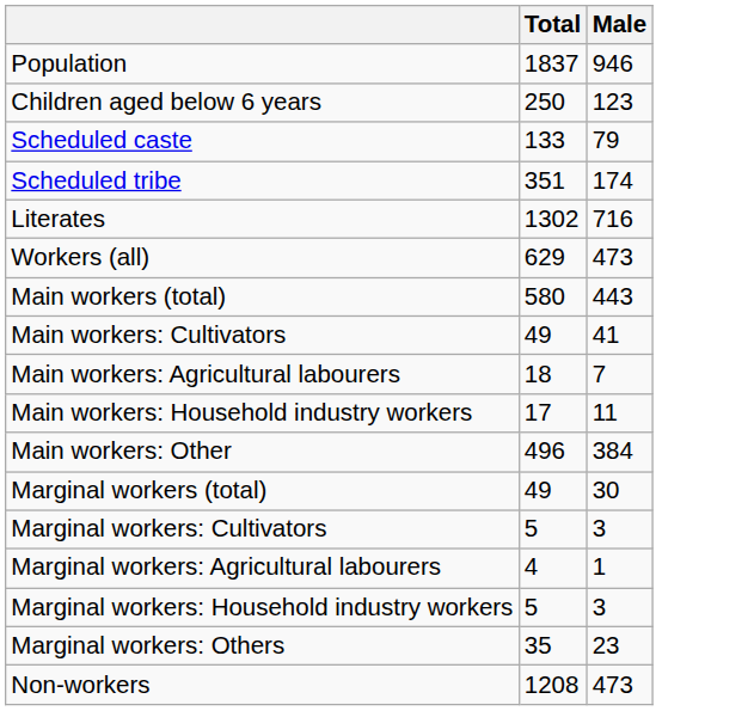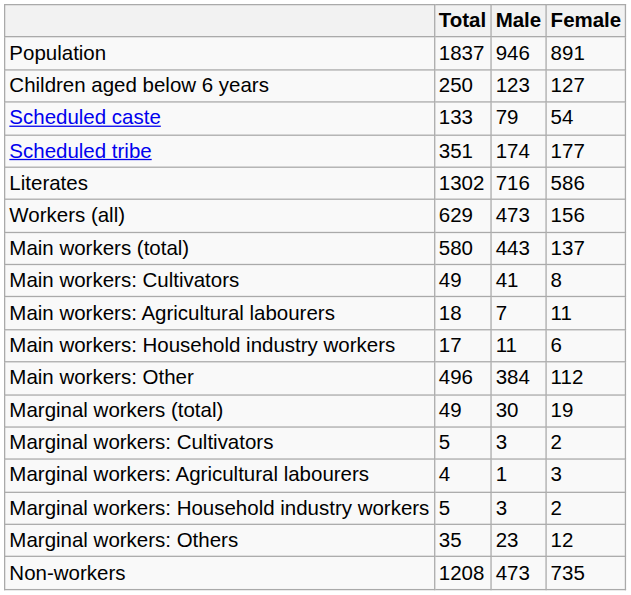+ column: Female | 891 | 127 | 54 | 177 | 586 | 156 | 137 | 8 | 11 | 6 | 112 | 19 | 2 | 3 | 2 | 12 | 735
